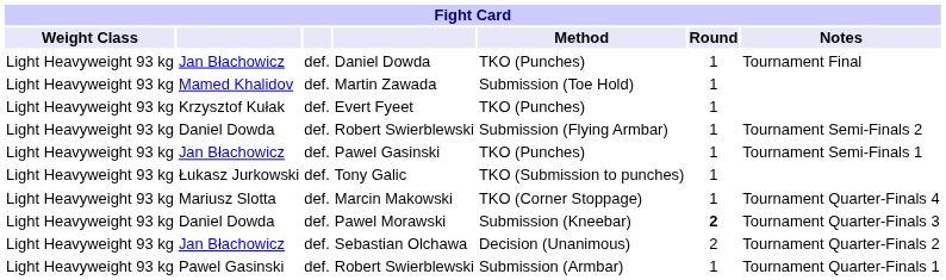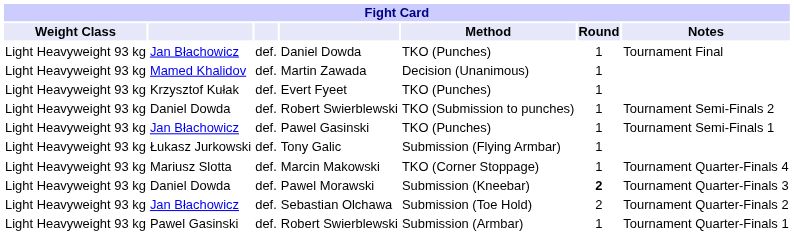Martin Zawada | Method: Submission (Toe Hold) -> Decision (Unanimous)
Daniel Dowda / Robert Swierblewski | Method: Submission (Flying Armbar) -> TKO (Submission to punches)
Tony Galic | Method: TKO (Submission to punches) -> Submission (Flying Armbar)
Sebastian Olchawa | Method: Decision (Unanimous) -> Submission (Toe Hold)
